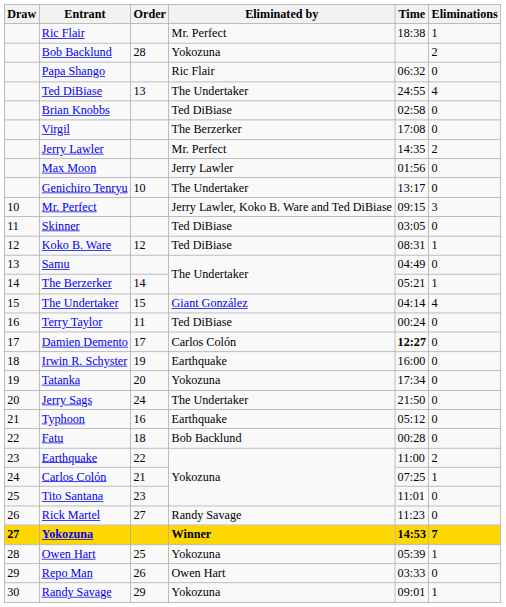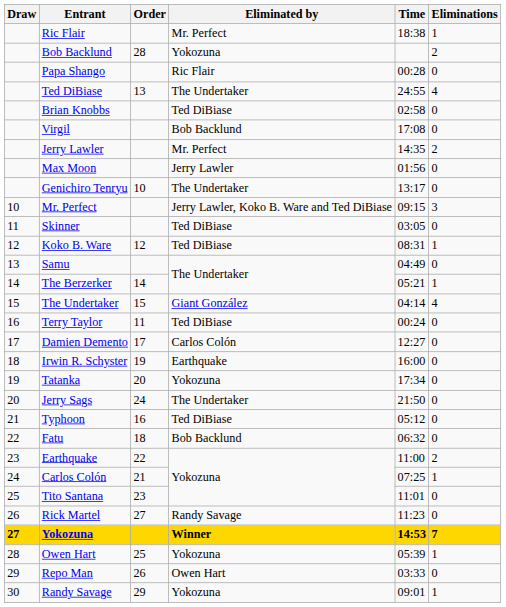Papa Shango | Time: 06:32 -> 00:28
Virgil | Eliminated by: The Berzerker -> Bob Backlund
Damien Demento | Time: bold -> normal
Typhoon | Eliminated by: Earthquake -> Ted DiBiase
Fatu | Time: 00:28 -> 06:32
